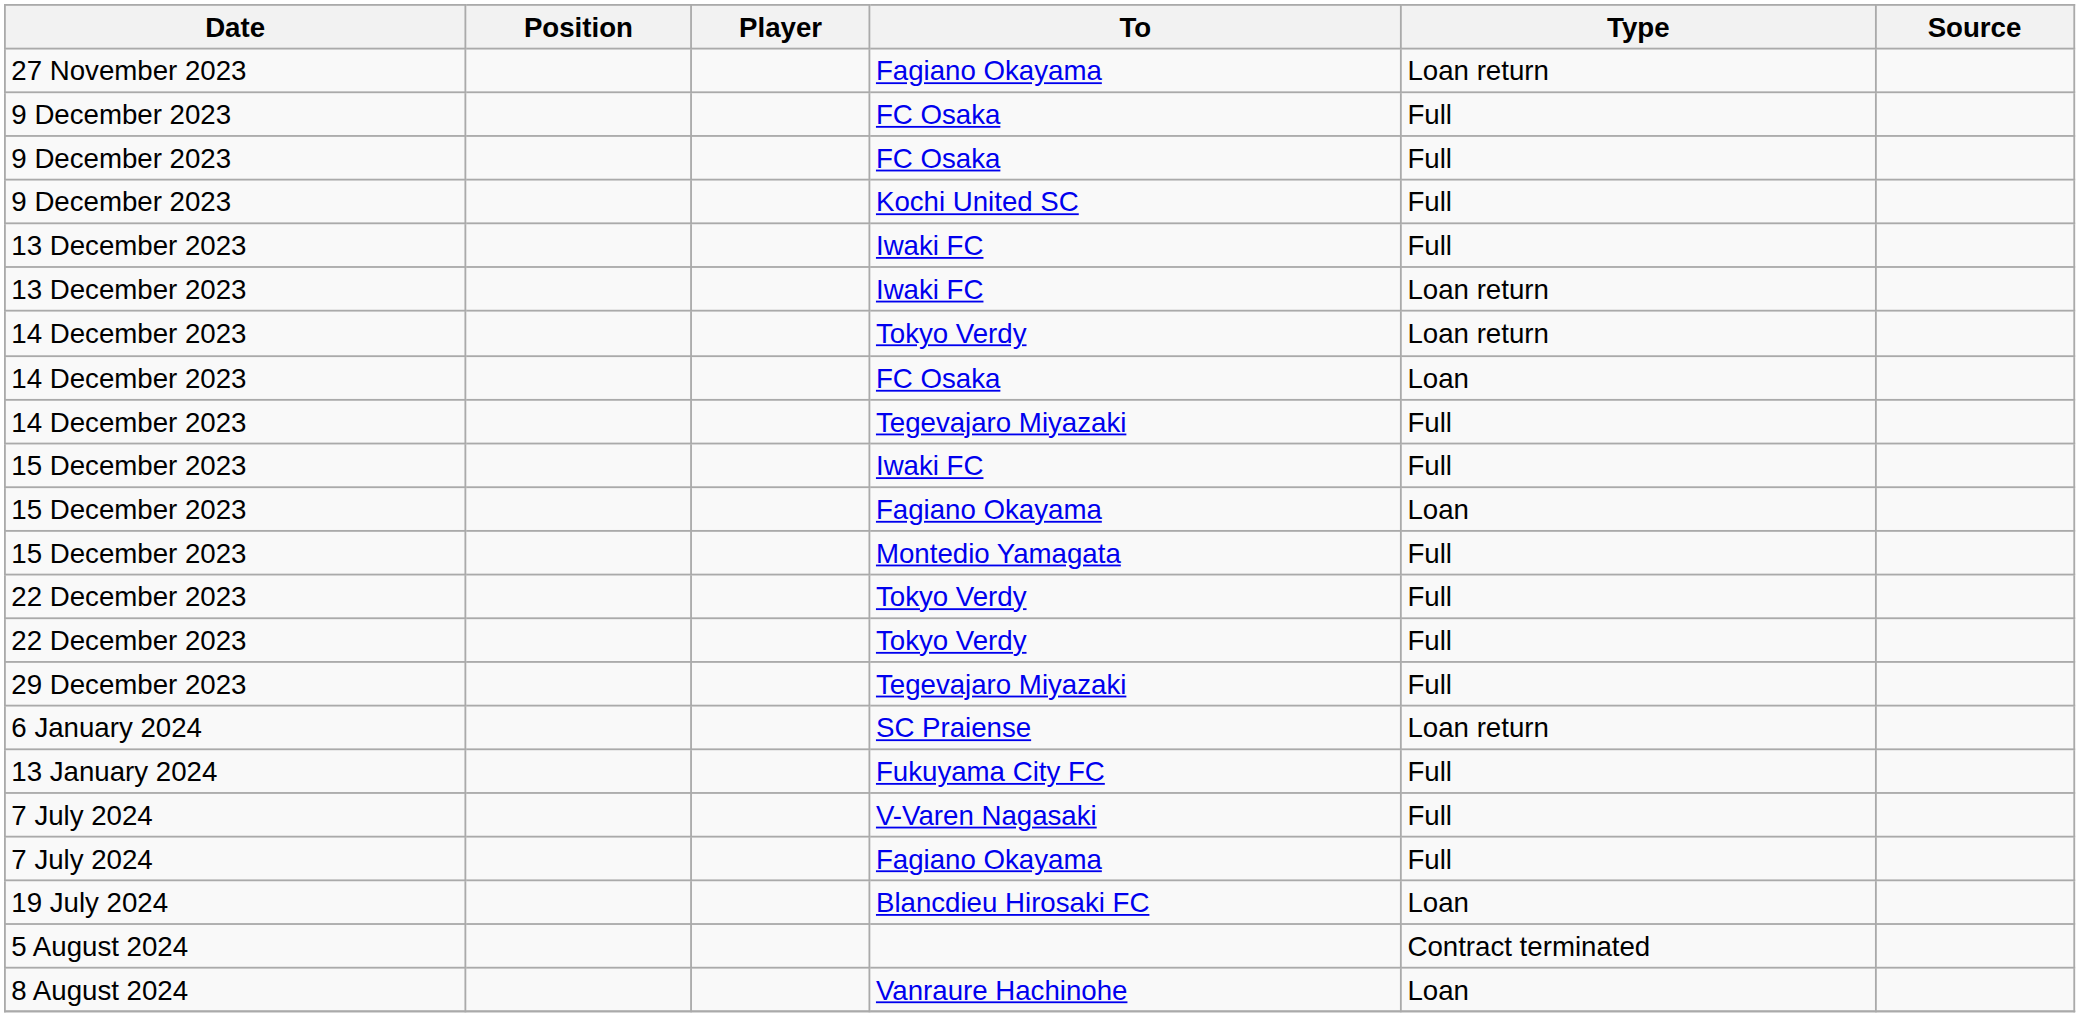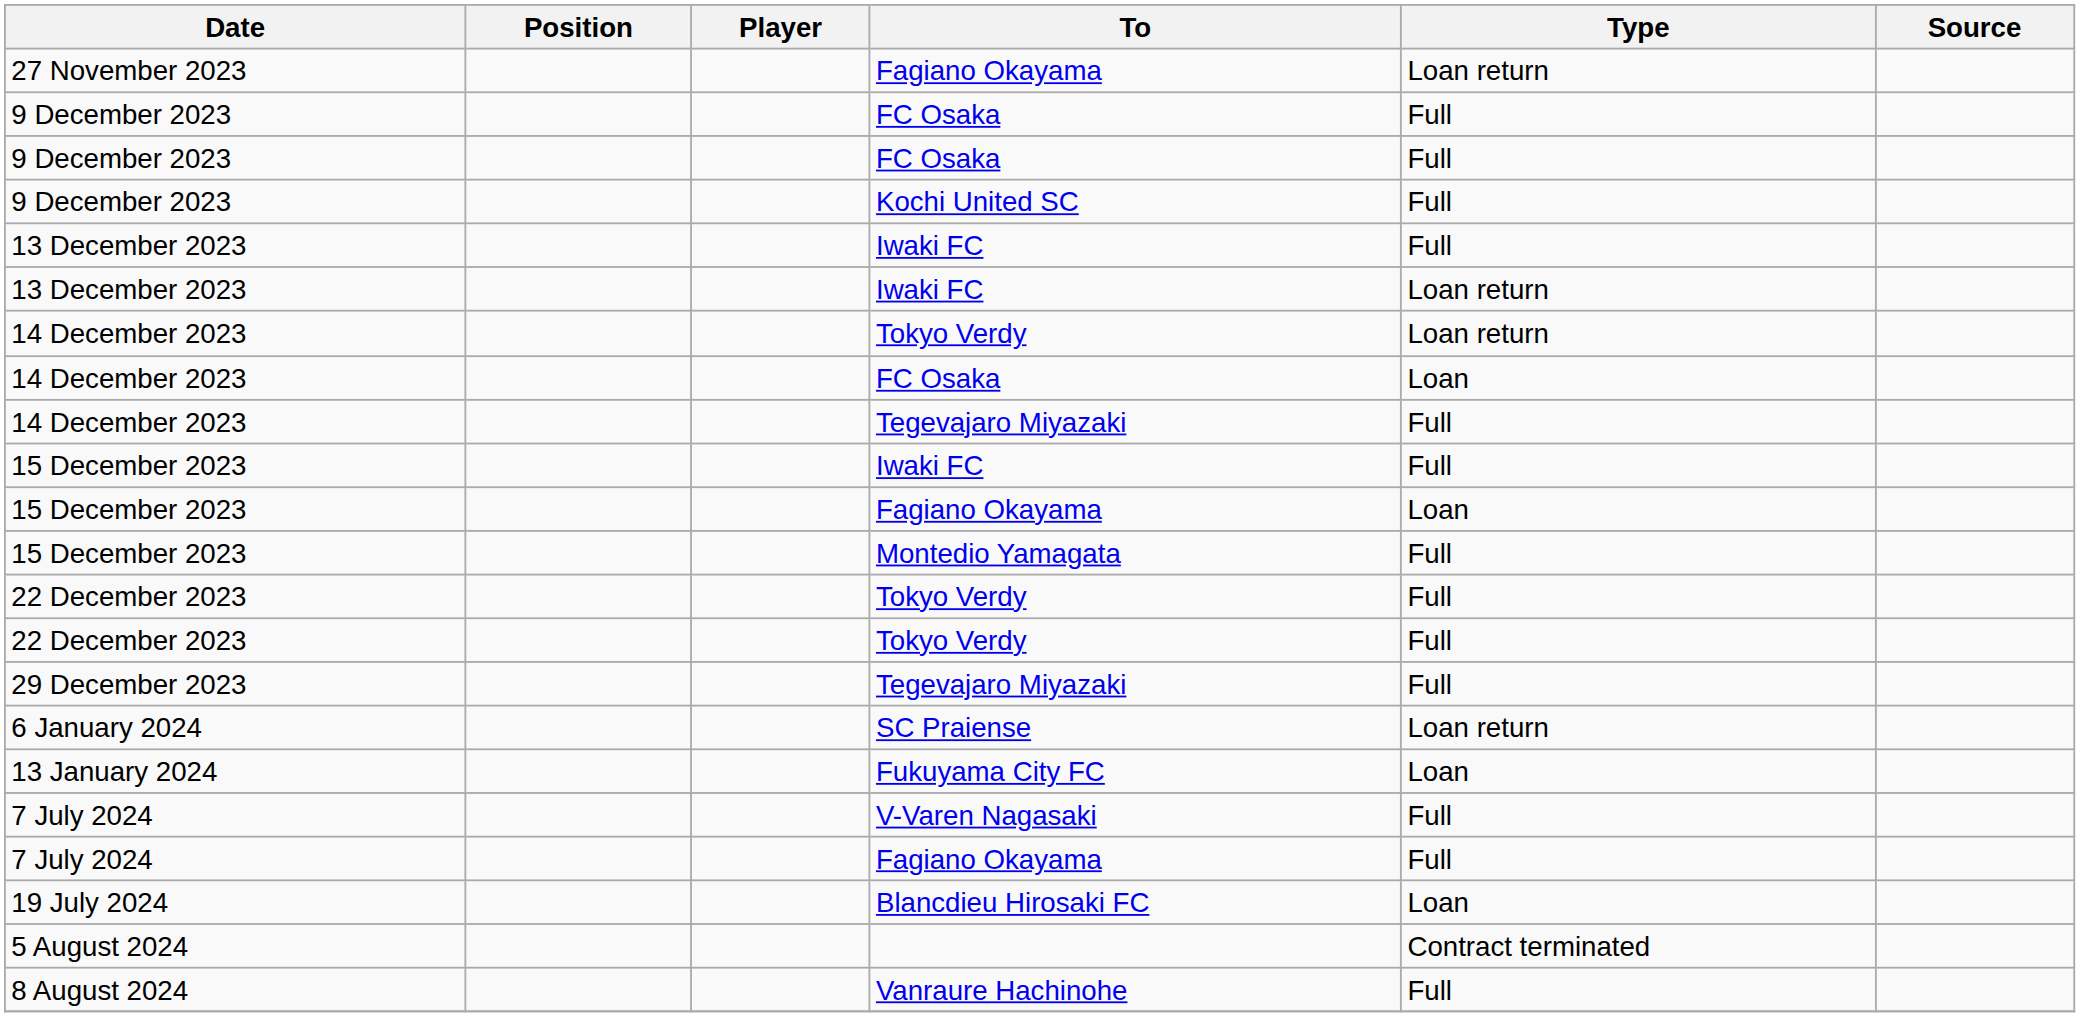13 January 2024 | Type: Full -> Loan
8 August 2024 | Type: Loan -> Full
